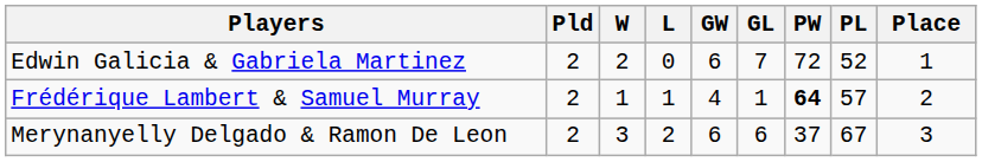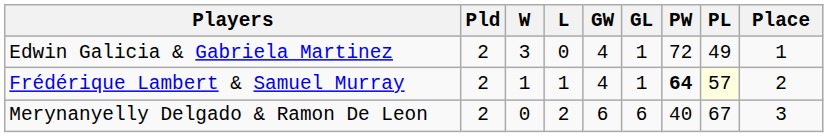Edwin Galicia & Gabriela Martinez | W: 2 -> 3
Edwin Galicia & Gabriela Martinez | GW: 6 -> 4
Edwin Galicia & Gabriela Martinez | GL: 7 -> 1
Edwin Galicia & Gabriela Martinez | PL: 52 -> 49
Frédérique Lambert & Samuel Murray | PL: no background -> lightyellow background
Merynanyelly Delgado & Ramon De Leon | W: 3 -> 0
Merynanyelly Delgado & Ramon De Leon | PW: 37 -> 40
